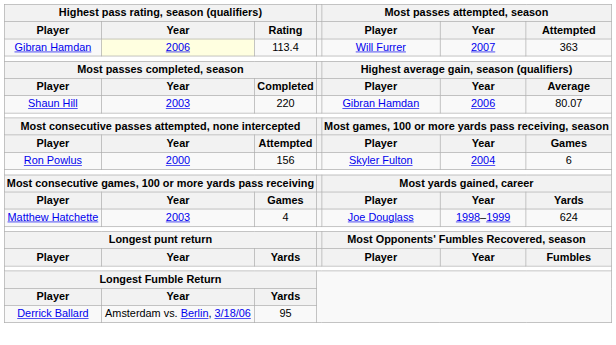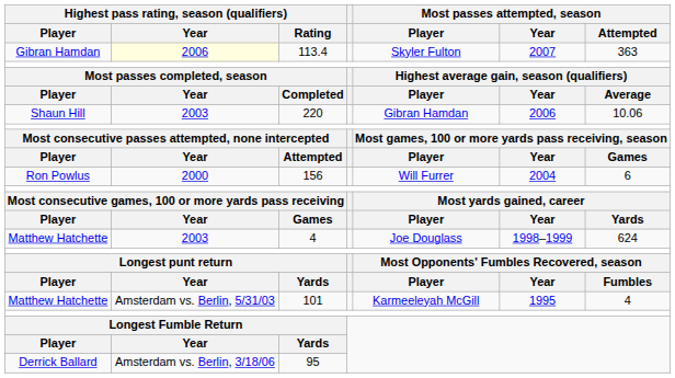113.4 | Most passes attempted, season / Player: Will Furrer -> Skyler Fulton
220 | Most passes attempted, season / Attempted: 80.07 -> 10.06
156 | Most passes attempted, season / Player: Skyler Fulton -> Will Furrer
+ row: Matthew Hatchette | Amsterdam vs. Berlin, 5/31/03 | 101 | Karmeeleyah McGill | 1995 | 4
